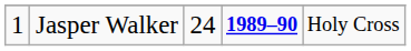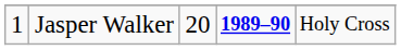Jasper Walker | column 3: 24 -> 20
